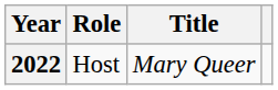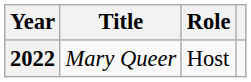columns swapped: Title <-> Role
